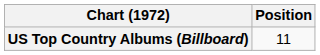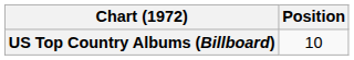US Top Country Albums (Billboard) | Position: 11 -> 10
